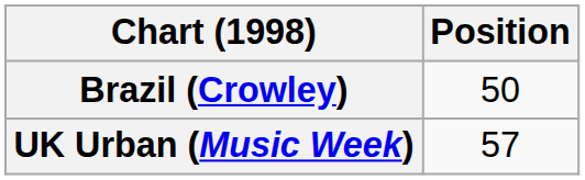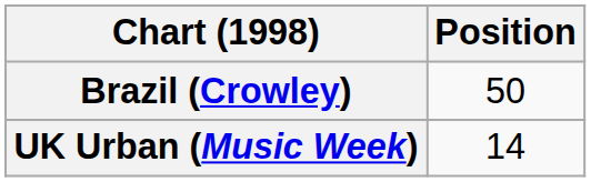UK Urban (Music Week) | Position: 57 -> 14
